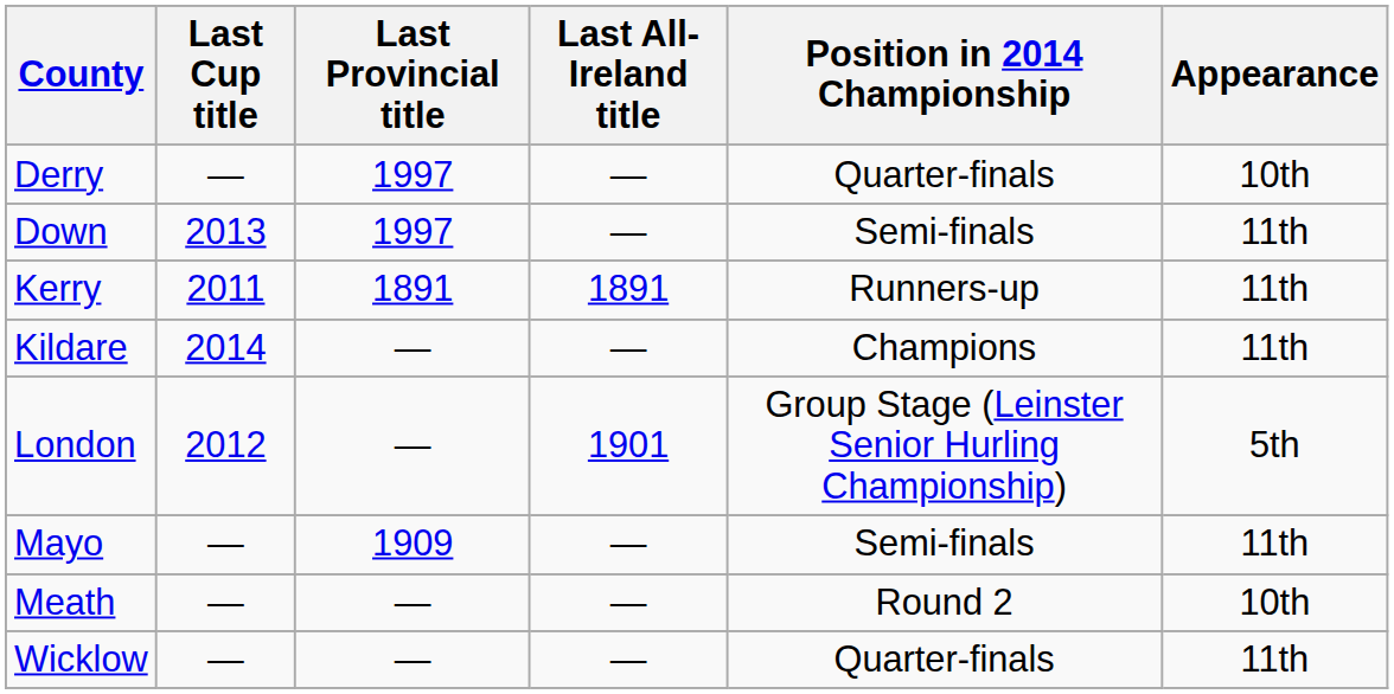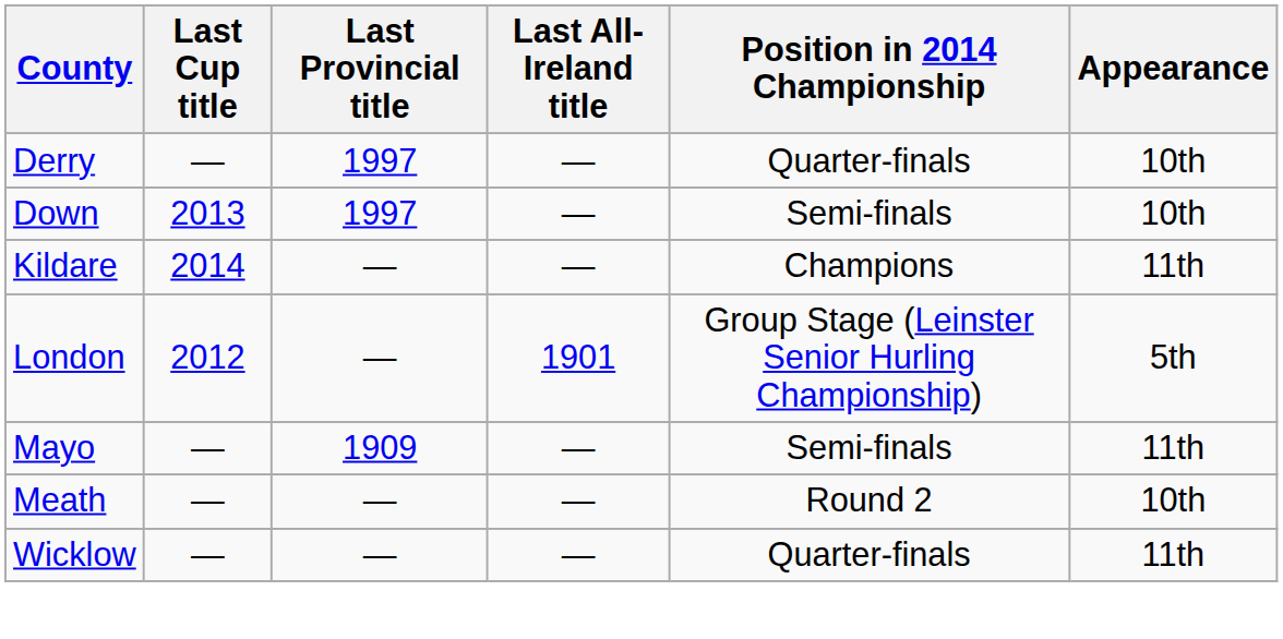Down | Appearance: 11th -> 10th
- row: Kerry | 2011 | 1891 | 1891 | Runners-up | 11th
